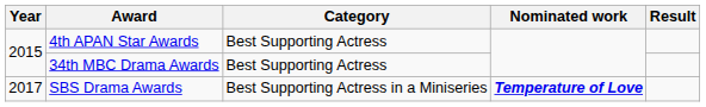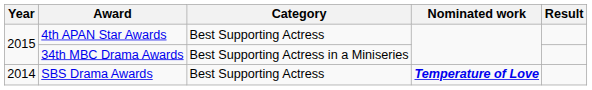34th MBC Drama Awards | Category: Best Supporting Actress -> Best Supporting Actress in a Miniseries
SBS Drama Awards | Year: 2017 -> 2014
SBS Drama Awards | Category: Best Supporting Actress in a Miniseries -> Best Supporting Actress
